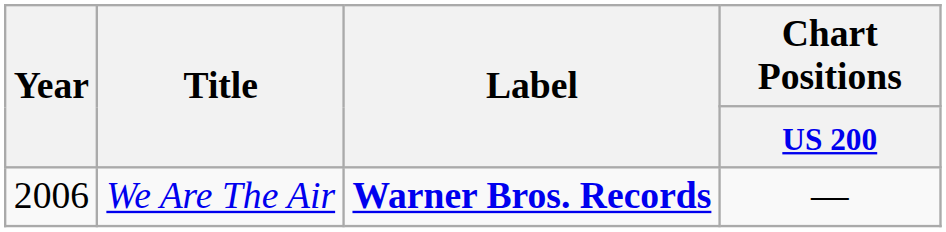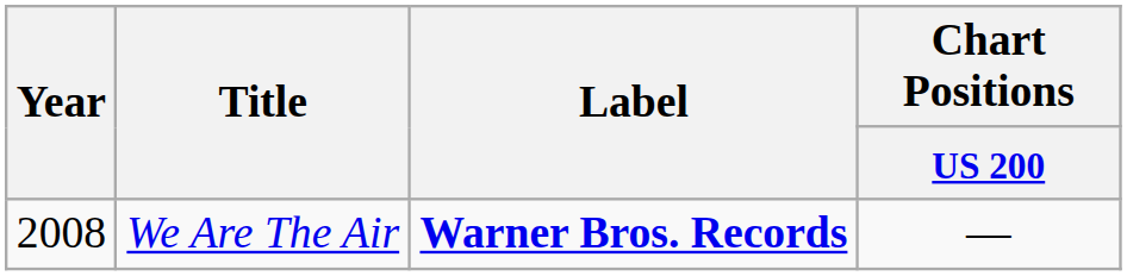We Are The Air | Year: 2006 -> 2008
